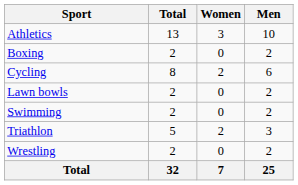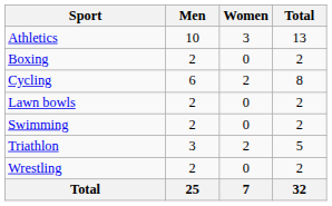columns swapped: Men <-> Total
